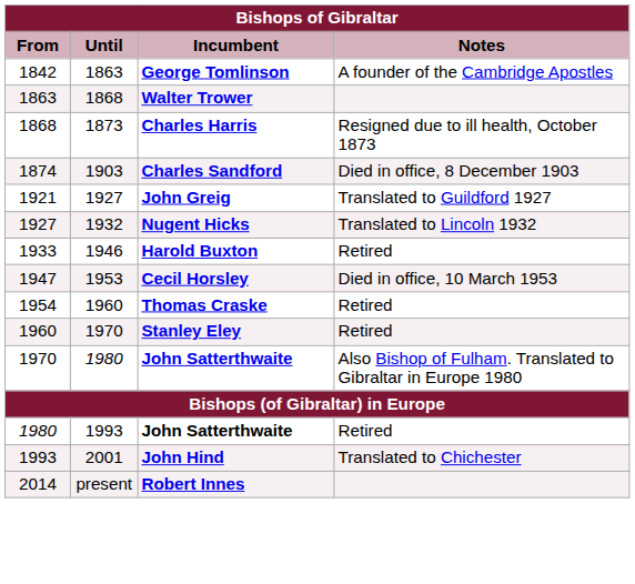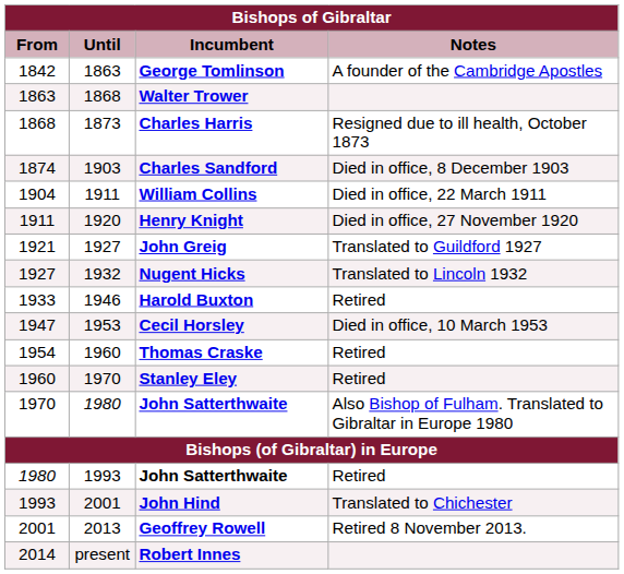+ row: 1904 | 1911 | William Collins | Died in office, 22 March 1911
+ row: 1911 | 1920 | Henry Knight | Died in office, 27 November 1920
+ row: 2001 | 2013 | Geoffrey Rowell | Retired 8 November 2013.
